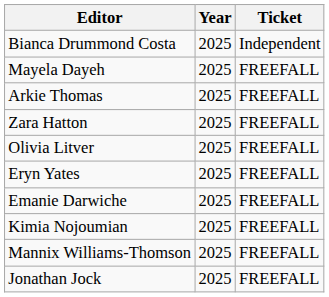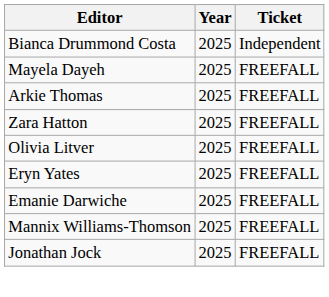- row: Kimia Nojoumian | 2025 | FREEFALL
